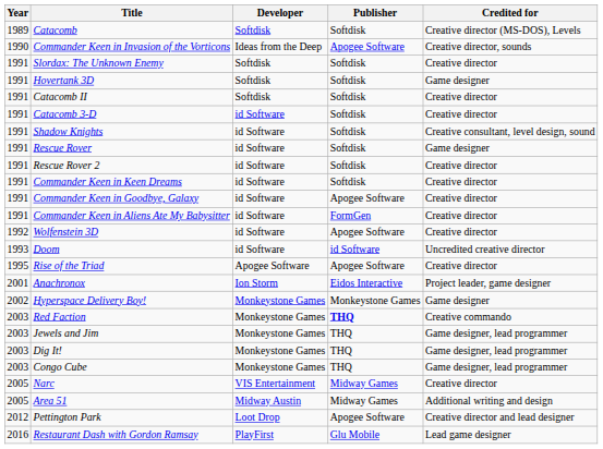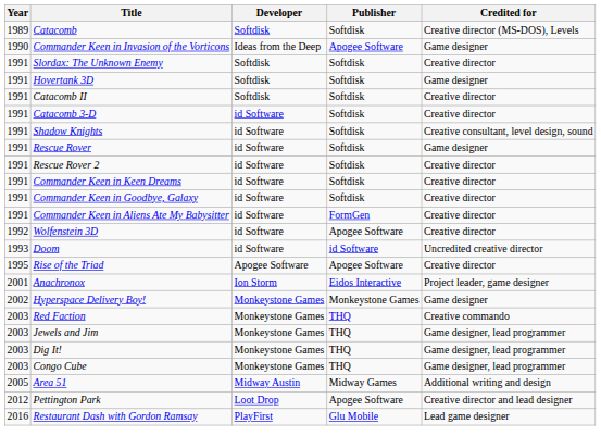Commander Keen in Invasion of the Vorticons | Credited for: Creative director, sounds -> Game designer
Commander Keen in Goodbye, Galaxy | Publisher: Apogee Software -> Softdisk
Red Faction | Publisher: bold -> normal
- row: 2005 | Narc | VIS Entertainment | Midway Games | Creative director
